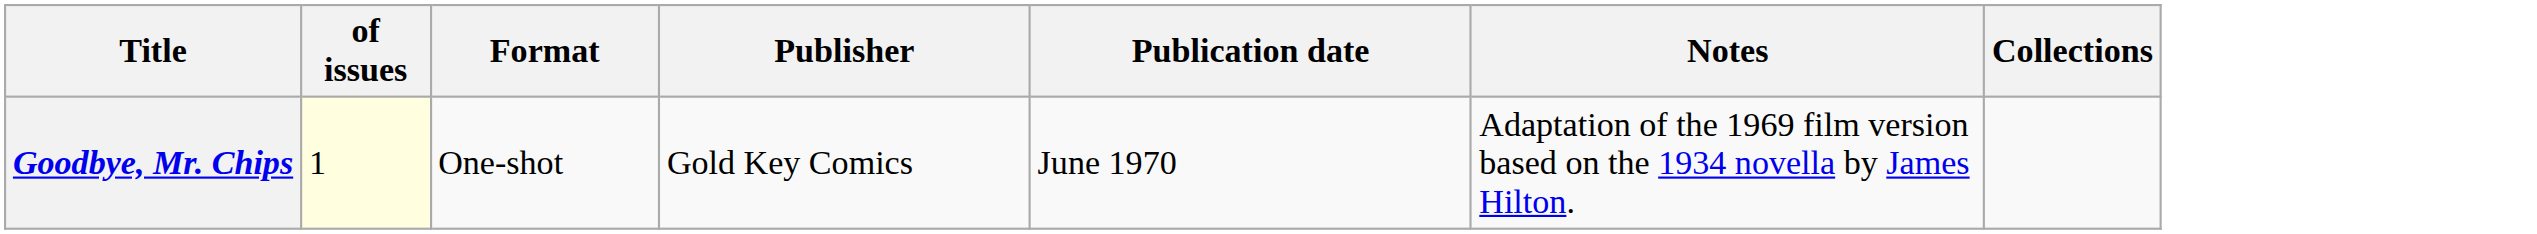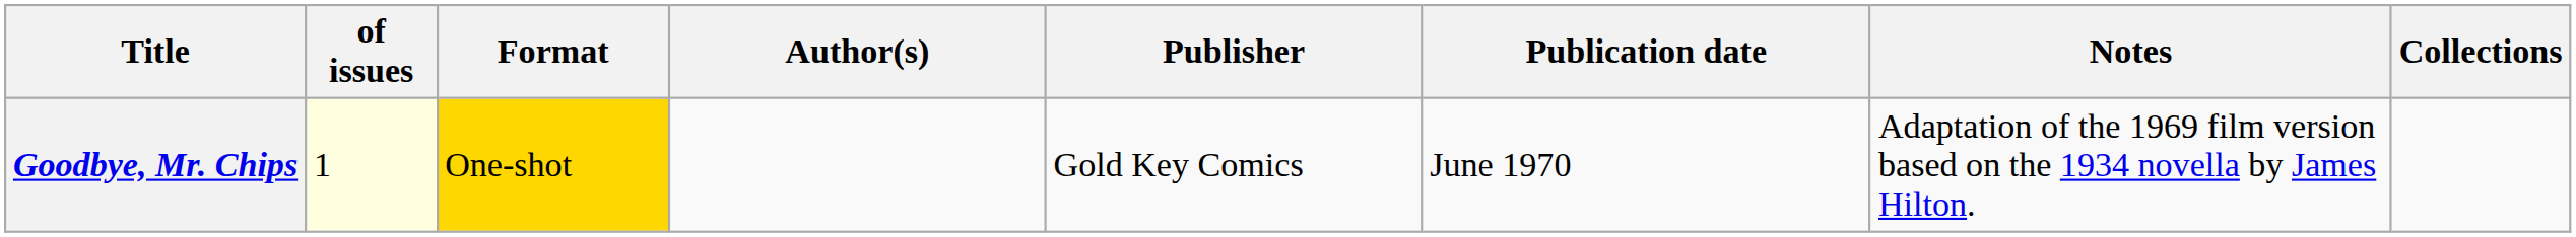+ column: Author(s)
Goodbye, Mr. Chips | Format: no background -> gold background
